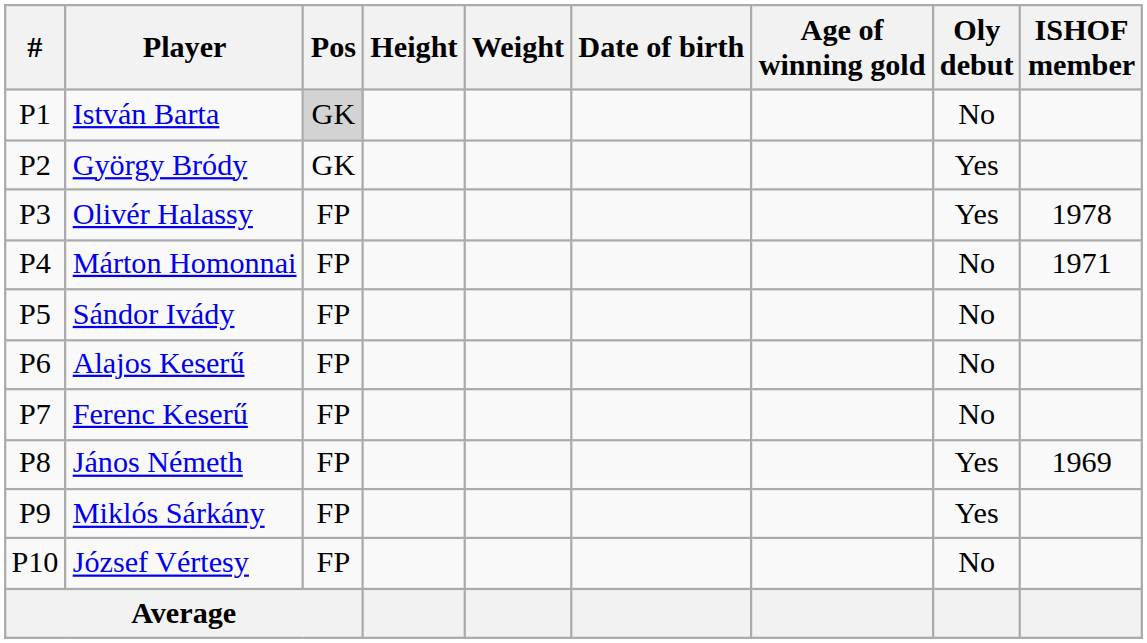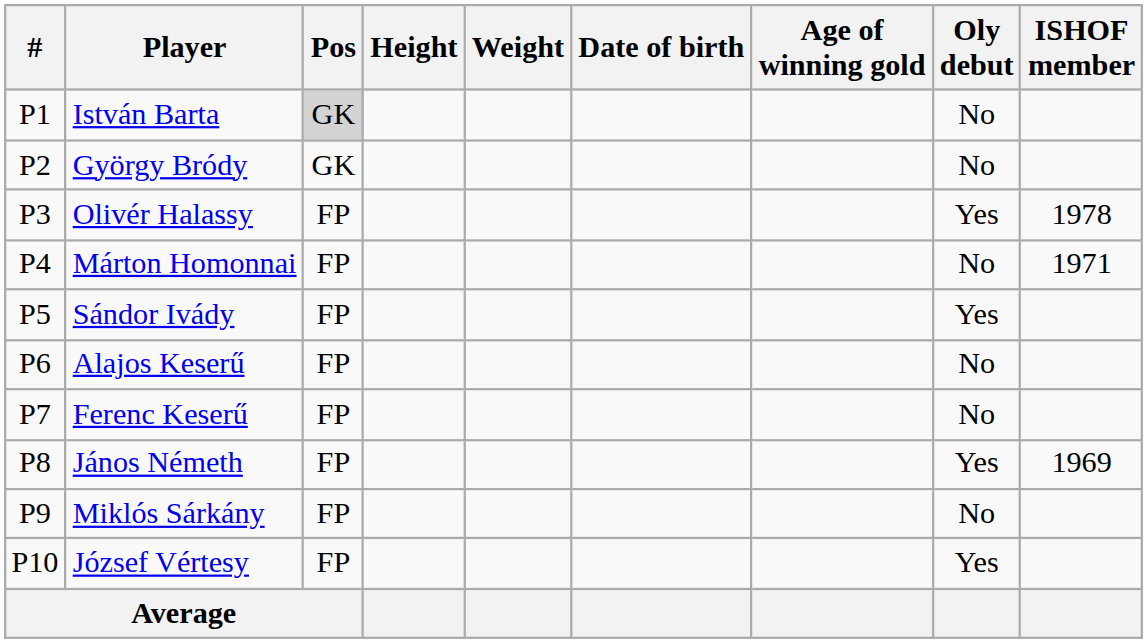György Bródy | Oly debut: Yes -> No
Sándor Ivády | Oly debut: No -> Yes
Miklós Sárkány | Oly debut: Yes -> No
József Vértesy | Oly debut: No -> Yes
